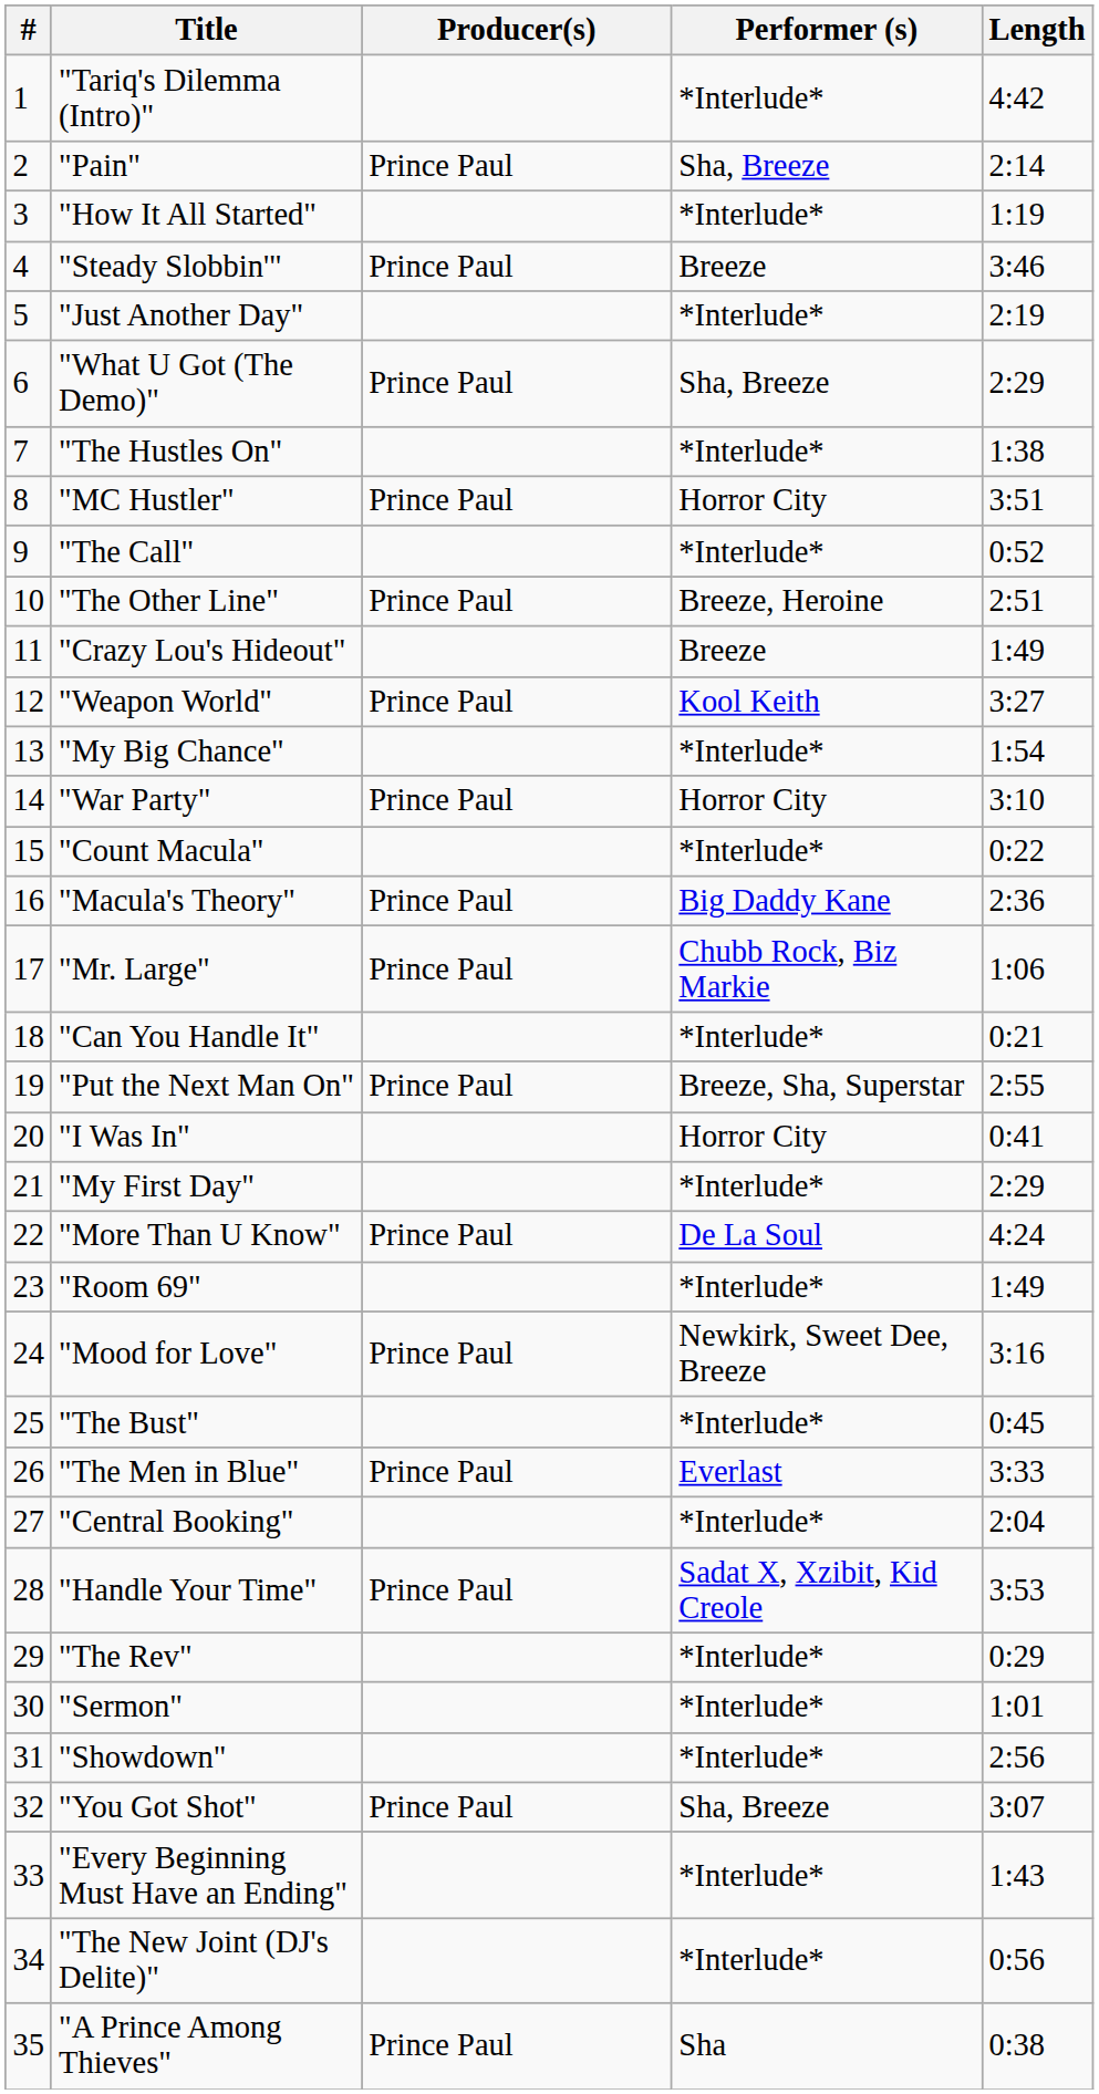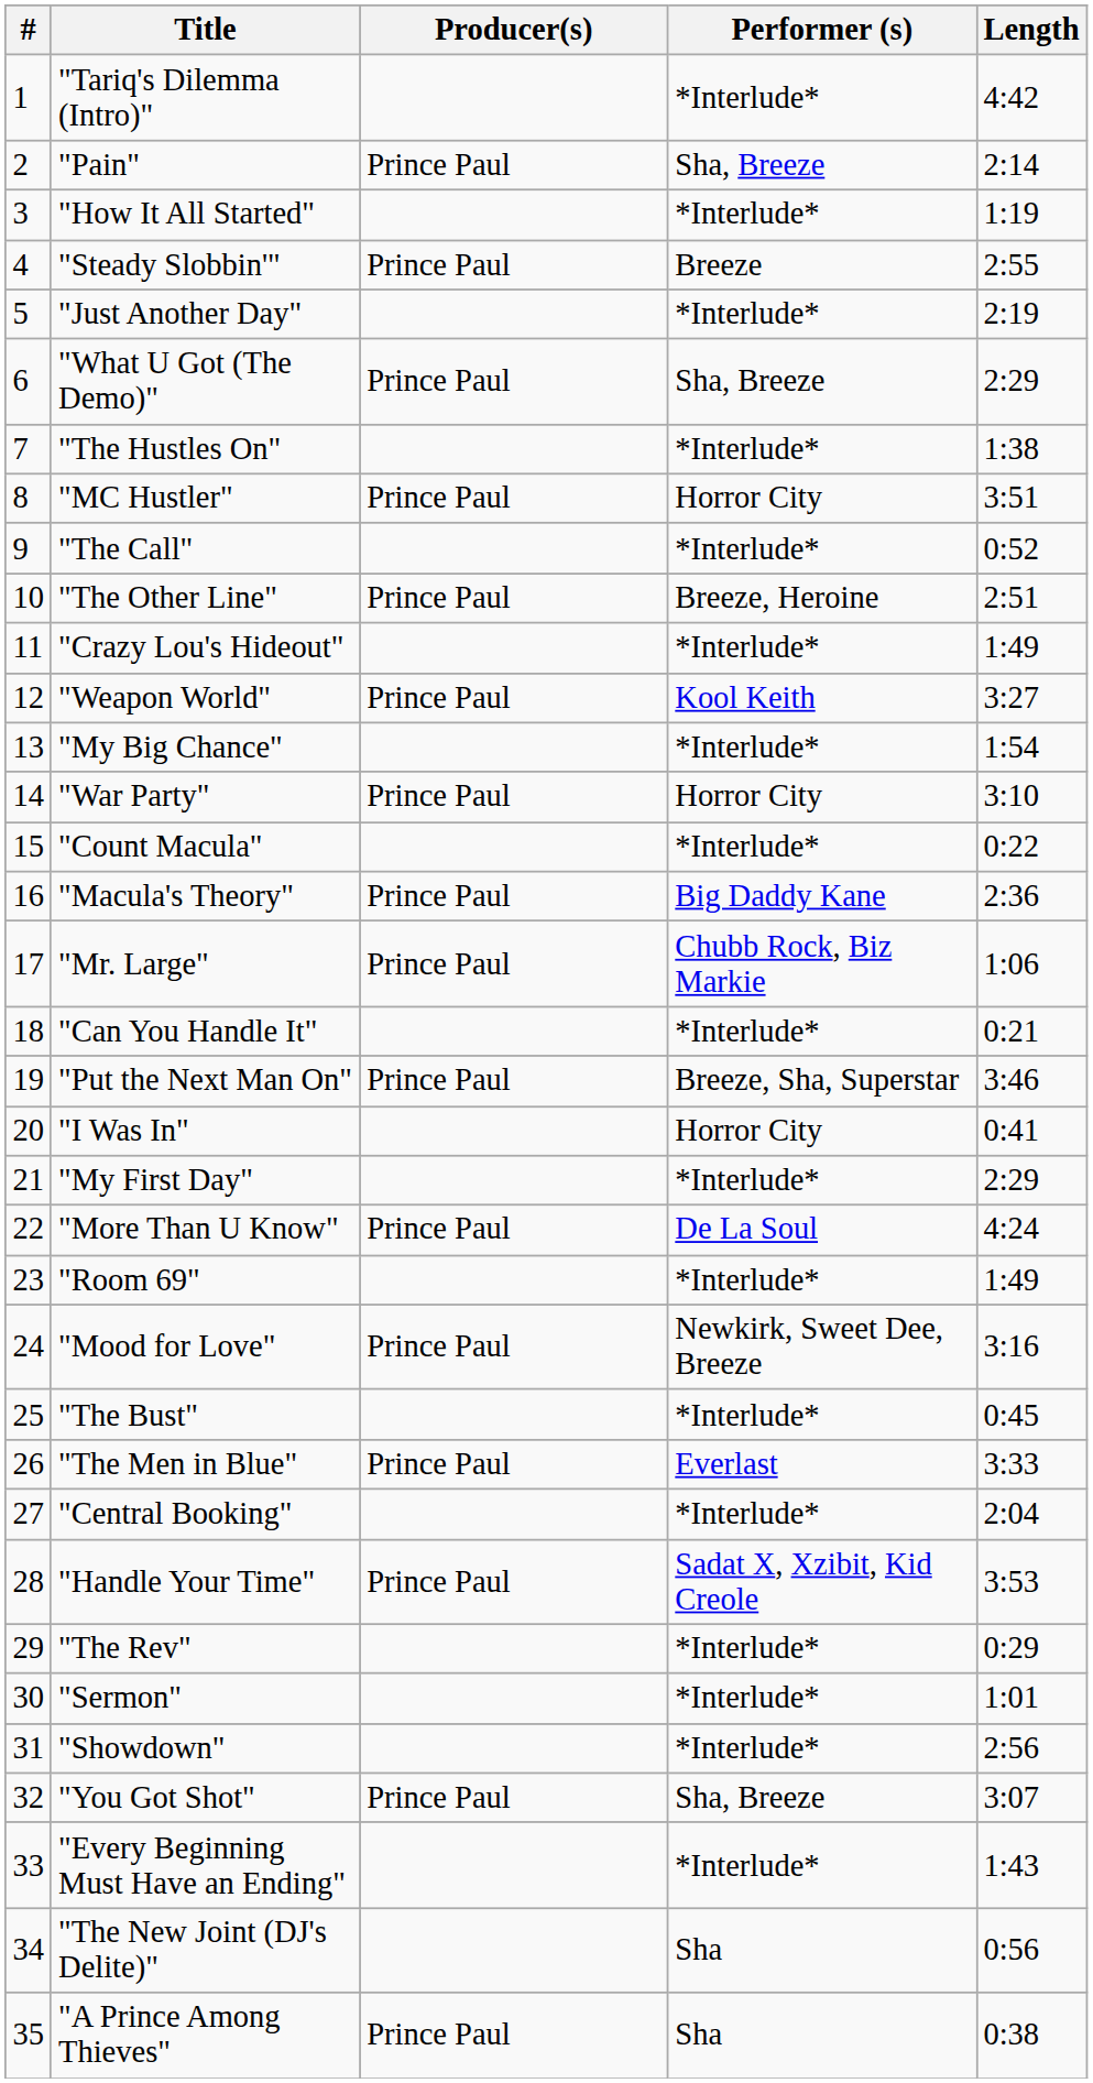"Steady Slobbin'" | Length: 3:46 -> 2:55
"Crazy Lou's Hideout" | Performer (s): Breeze -> *Interlude*
"Put the Next Man On" | Length: 2:55 -> 3:46
"The New Joint (DJ's Delite)" | Performer (s): *Interlude* -> Sha
